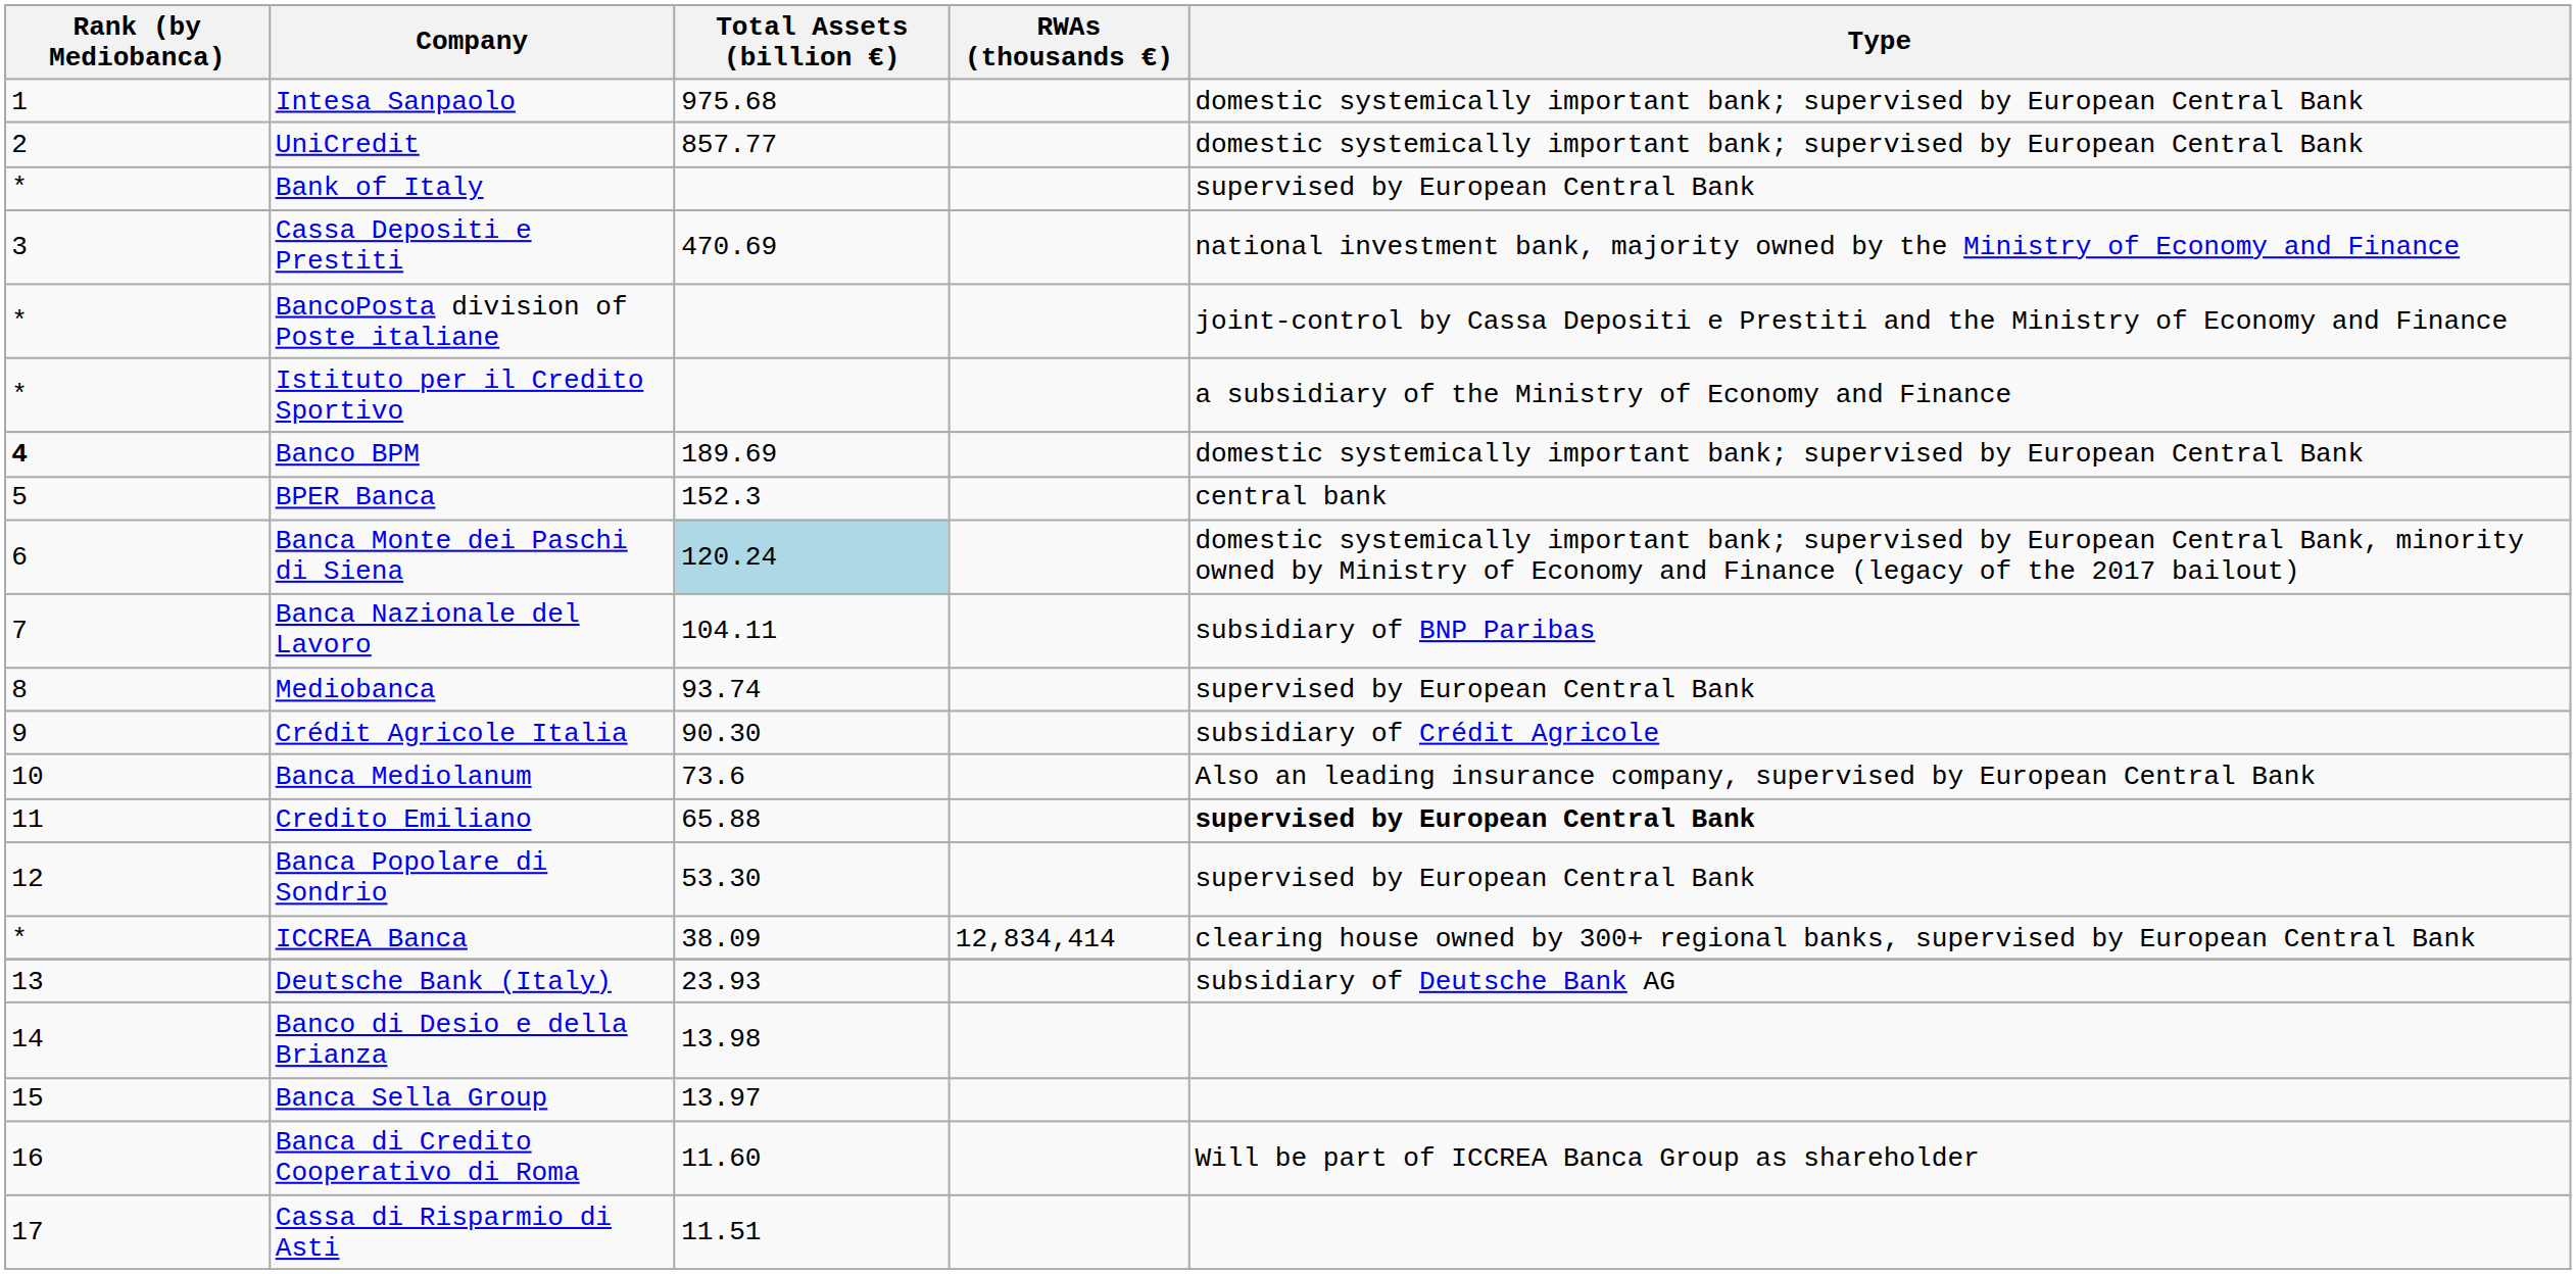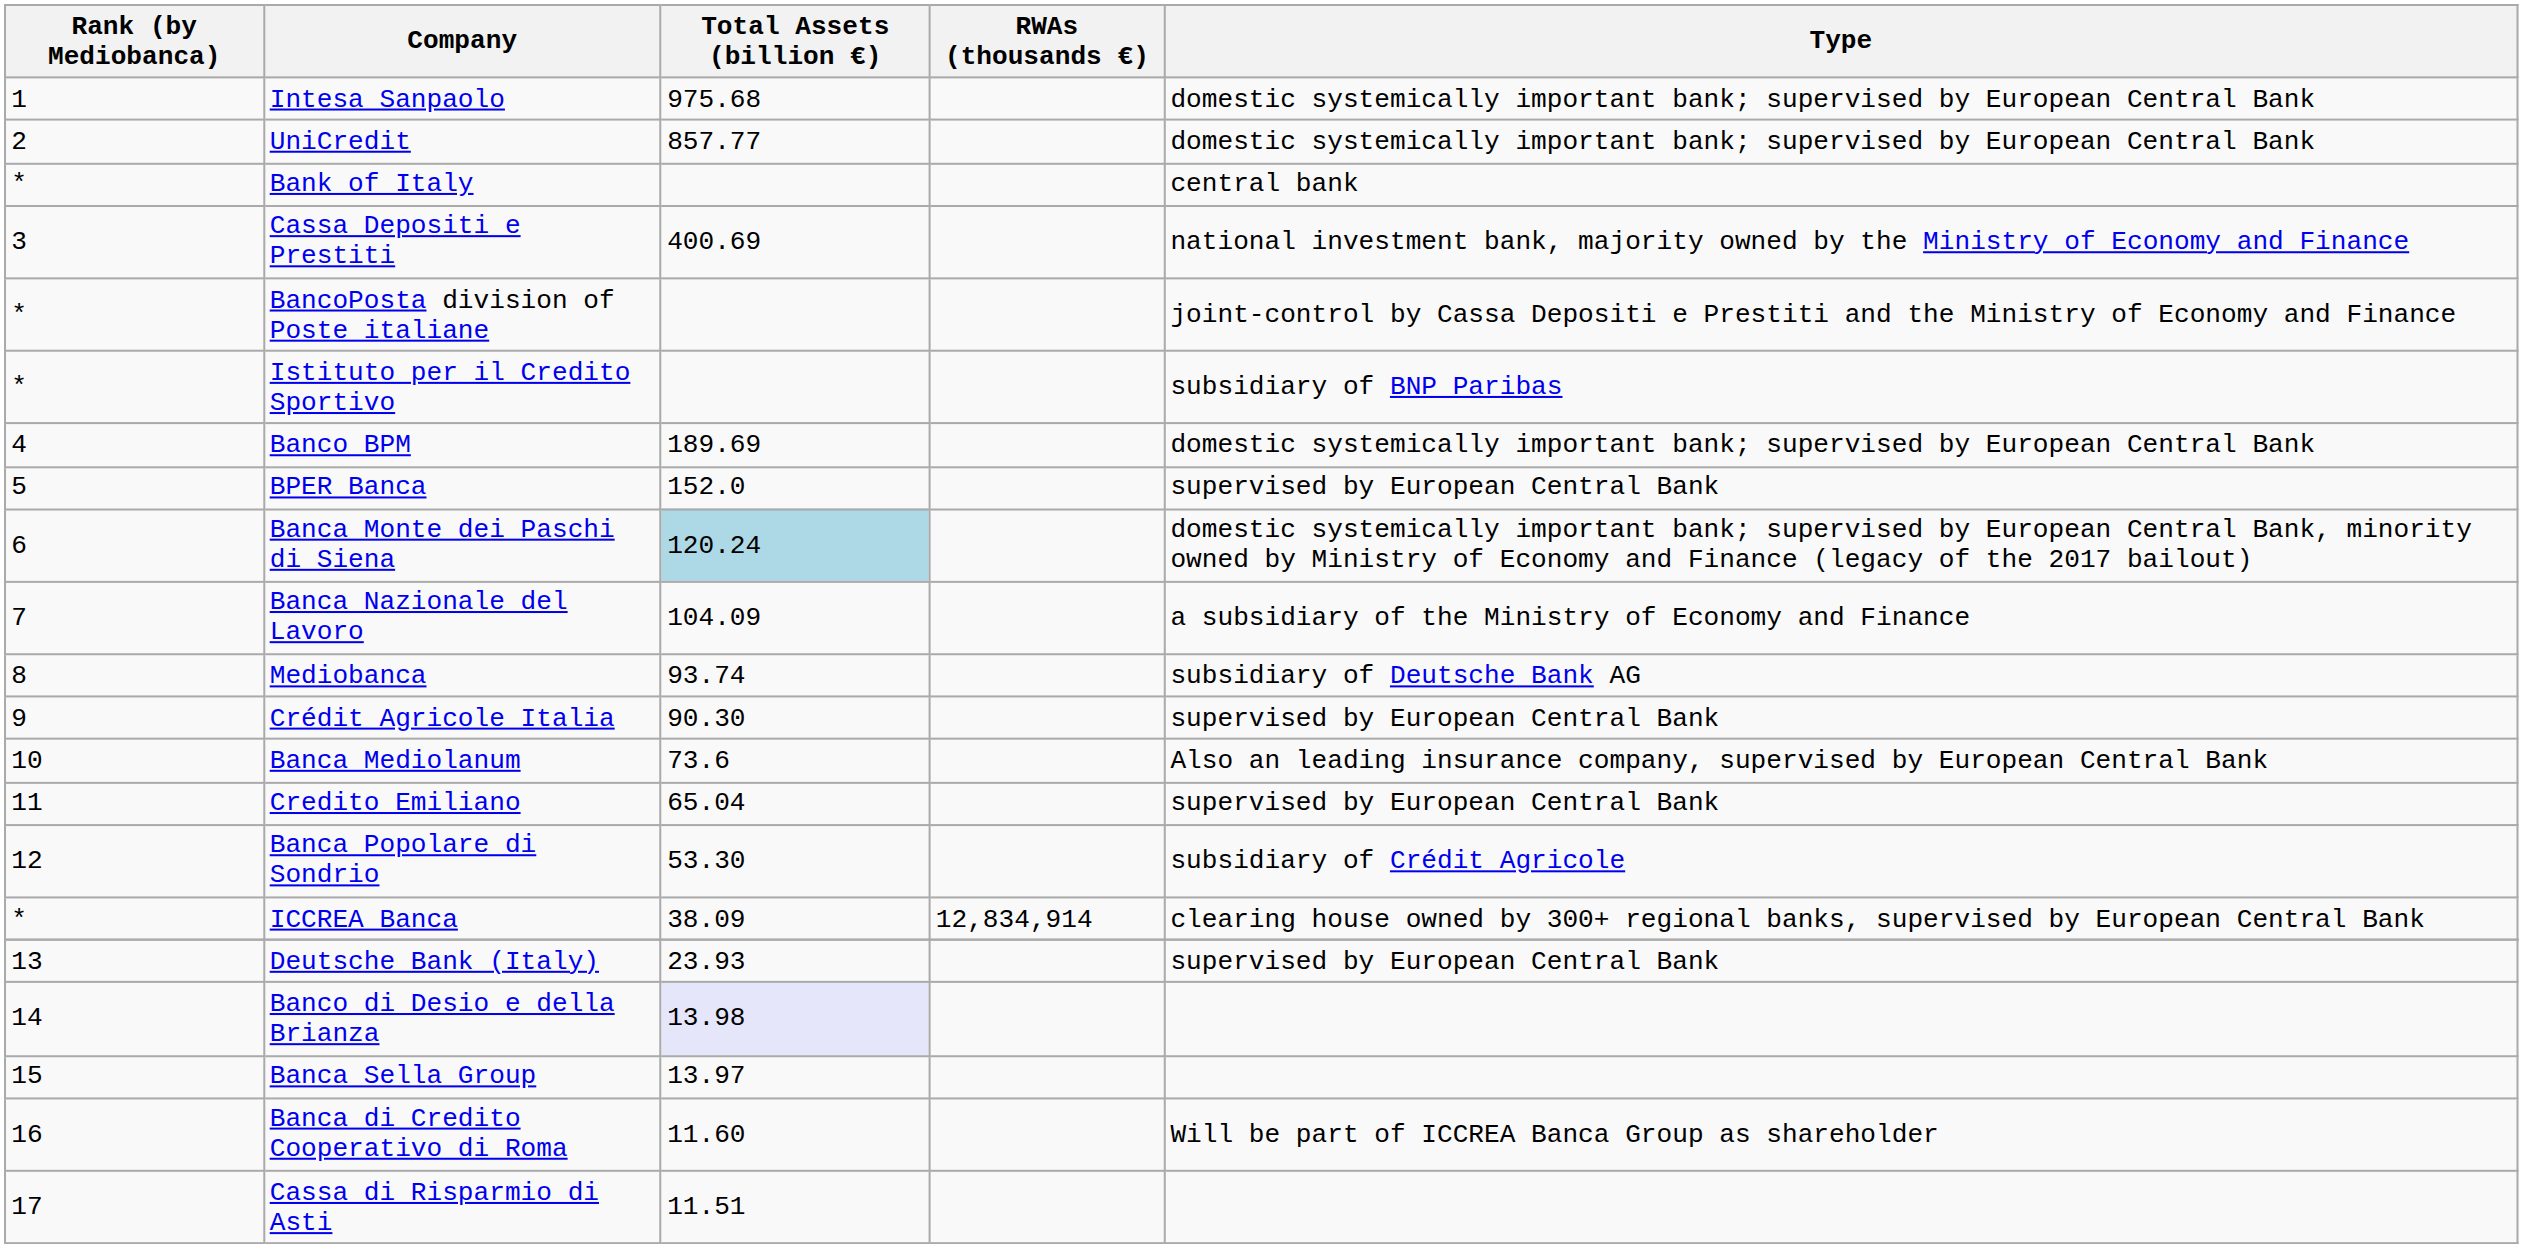Bank of Italy | Type: supervised by European Central Bank -> central bank
Cassa Depositi e Prestiti | Total Assets (billion €): 470.69 -> 400.69
Istituto per il Credito Sportivo | Type: a subsidiary of the Ministry of Economy and Finance -> subsidiary of BNP Paribas
Banco BPM | Rank (by Mediobanca): bold -> normal
BPER Banca | Total Assets (billion €): 152.3 -> 152.0
BPER Banca | Type: central bank -> supervised by European Central Bank
Banca Nazionale del Lavoro | Total Assets (billion €): 104.11 -> 104.09
Banca Nazionale del Lavoro | Type: subsidiary of BNP Paribas -> a subsidiary of the Ministry of Economy and Finance
Mediobanca | Type: supervised by European Central Bank -> subsidiary of Deutsche Bank AG
Crédit Agricole Italia | Type: subsidiary of Crédit Agricole -> supervised by European Central Bank
Credito Emiliano | Total Assets (billion €): 65.88 -> 65.04
Credito Emiliano | Type: bold -> normal
Banca Popolare di Sondrio | Type: supervised by European Central Bank -> subsidiary of Crédit Agricole
ICCREA Banca | RWAs (thousands €): 12,834,414 -> 12,834,914
Deutsche Bank (Italy) | Type: subsidiary of Deutsche Bank AG -> supervised by European Central Bank
Banco di Desio e della Brianza | Total Assets (billion €): no background -> lavender background
